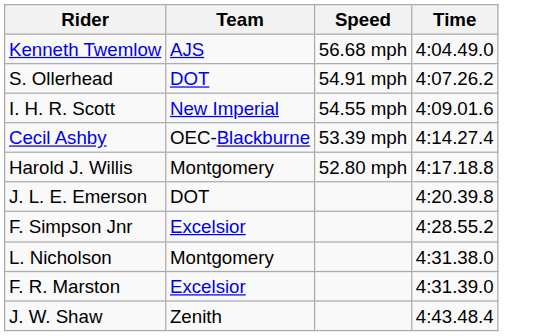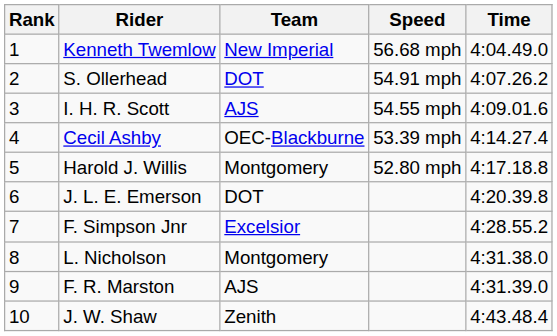+ column: Rank | 1 | 2 | 3 | 4 | 5 | 6 | 7 | 8 | 9 | 10
Kenneth Twemlow | Team: AJS -> New Imperial
I. H. R. Scott | Team: New Imperial -> AJS
F. R. Marston | Team: Excelsior -> AJS
